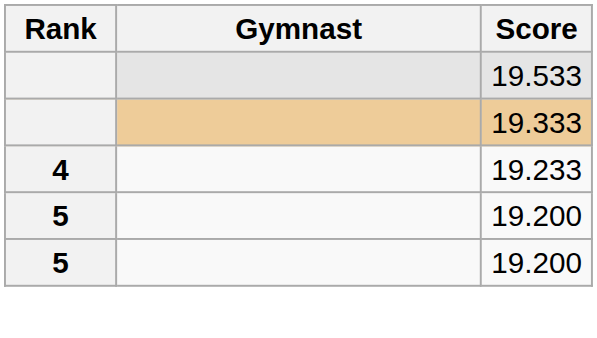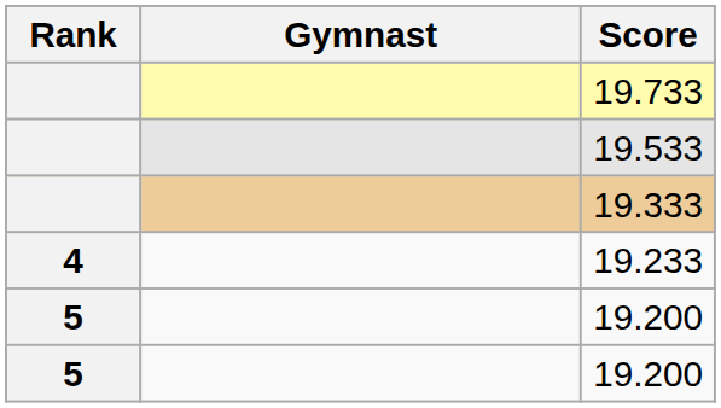+ row: 19.733
